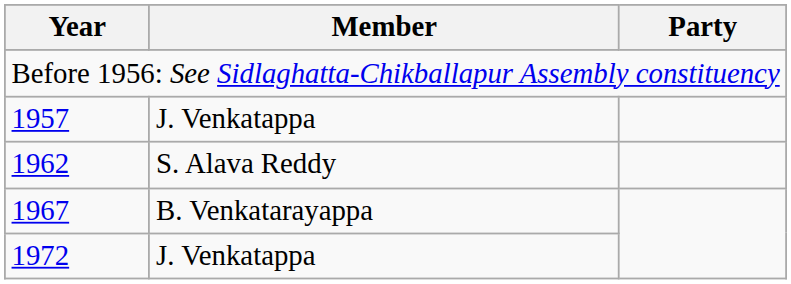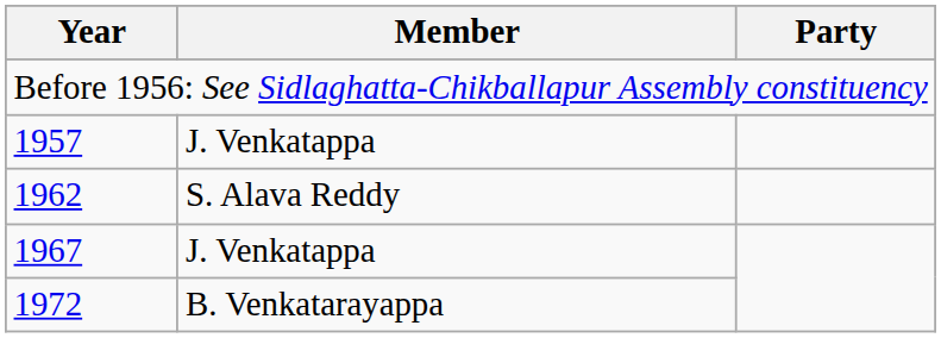1967 | Member: B. Venkatarayappa -> J. Venkatappa
1972 | Member: J. Venkatappa -> B. Venkatarayappa
